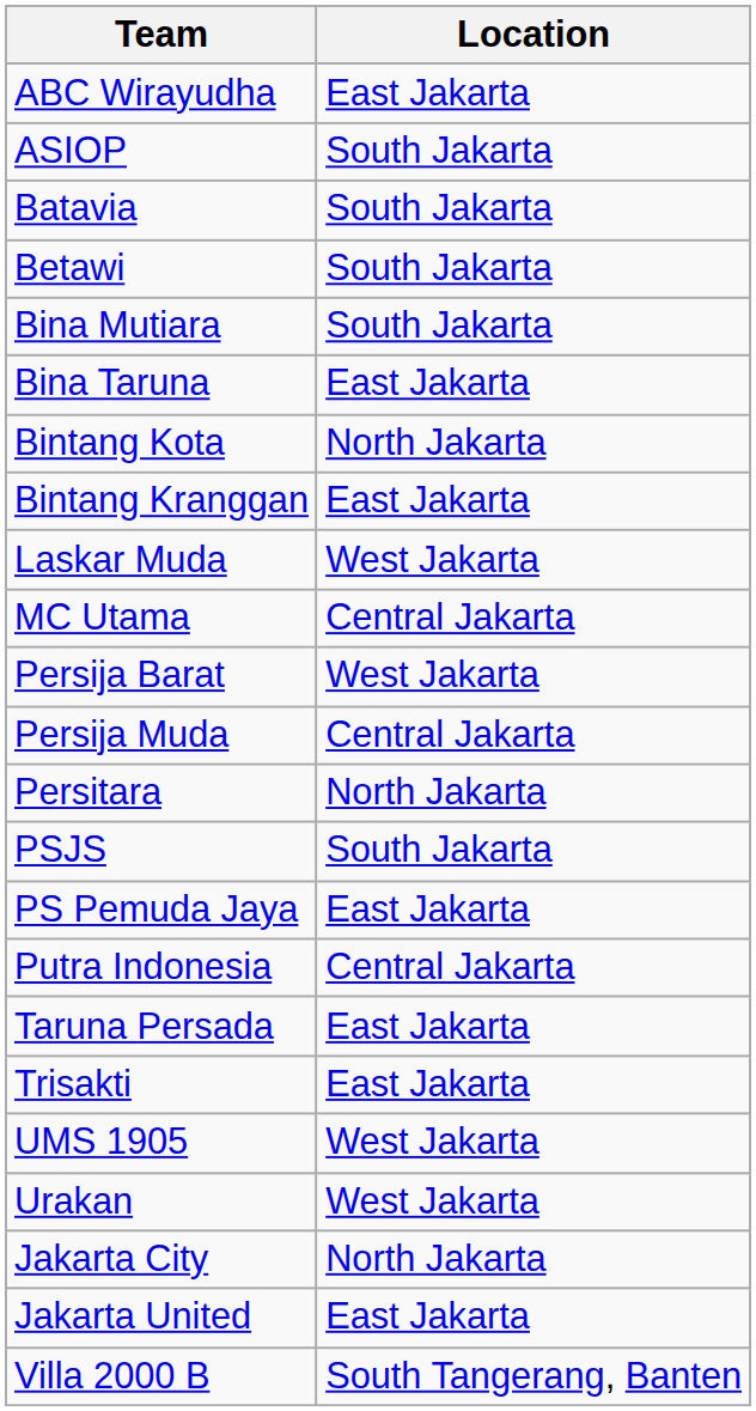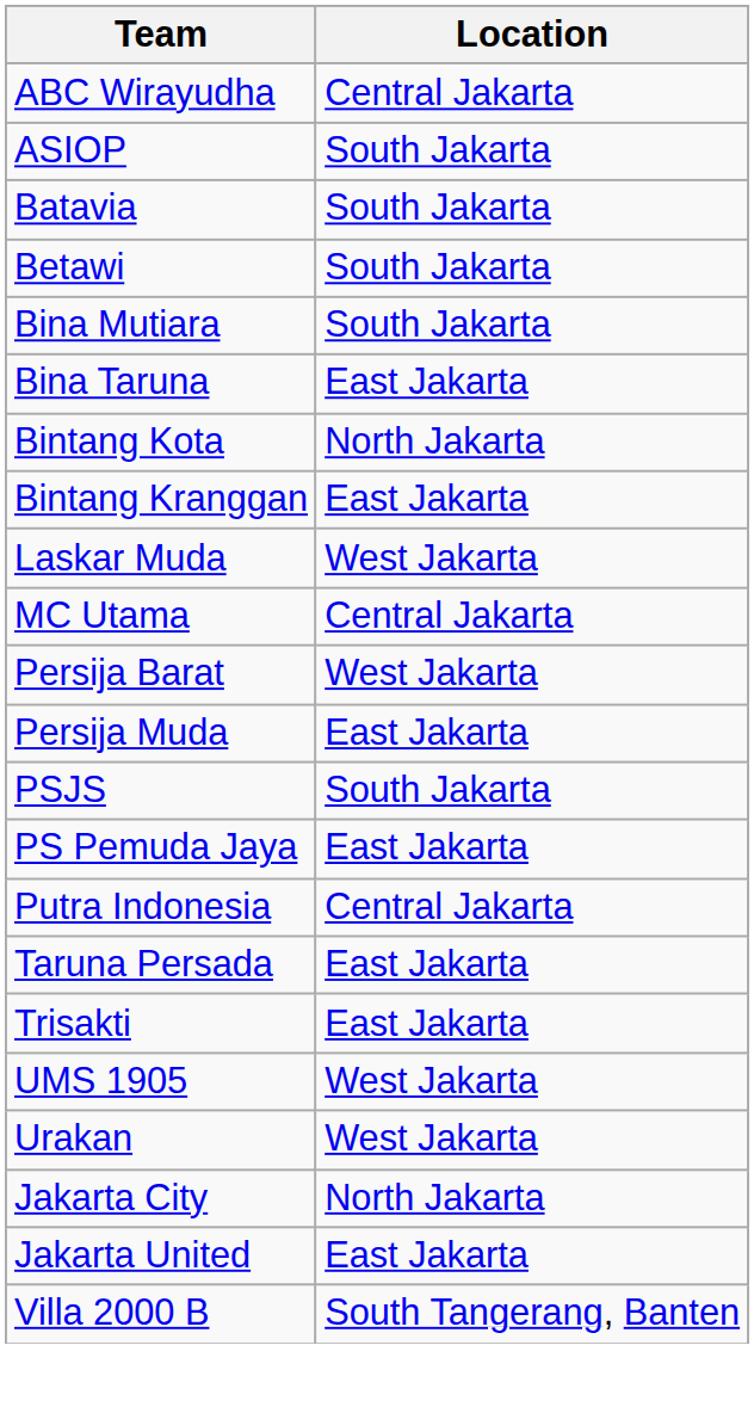ABC Wirayudha | Location: East Jakarta -> Central Jakarta
Persija Muda | Location: Central Jakarta -> East Jakarta
- row: Persitara | North Jakarta
